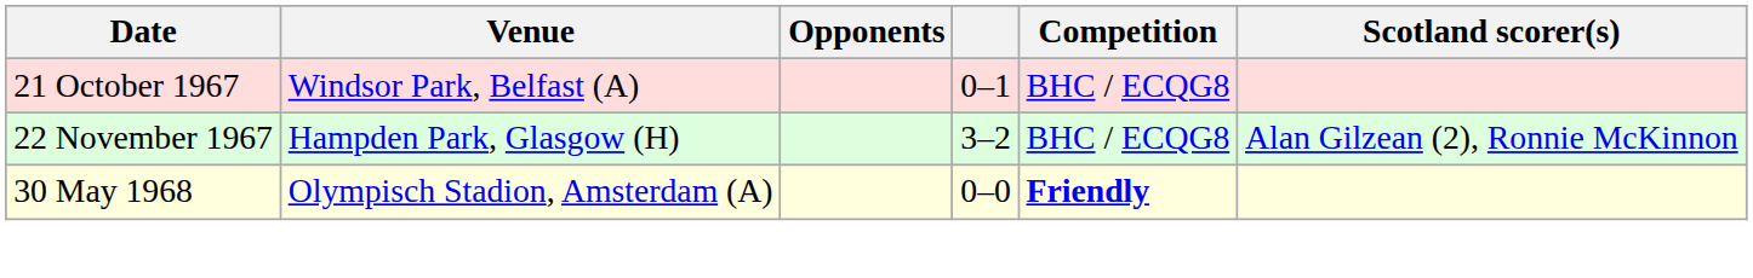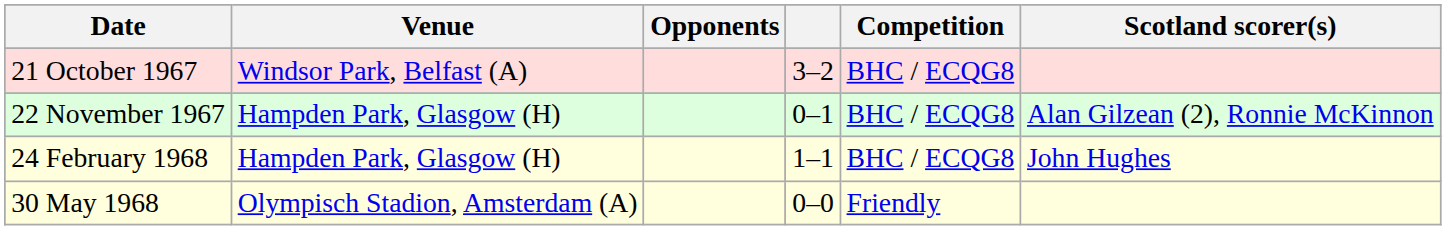21 October 1967 | column 4: 0–1 -> 3–2
22 November 1967 | column 4: 3–2 -> 0–1
+ row: 24 February 1968 | Hampden Park, Glasgow (H) | 1–1 | BHC / ECQG8 | John Hughes
30 May 1968 | Competition: bold -> normal
